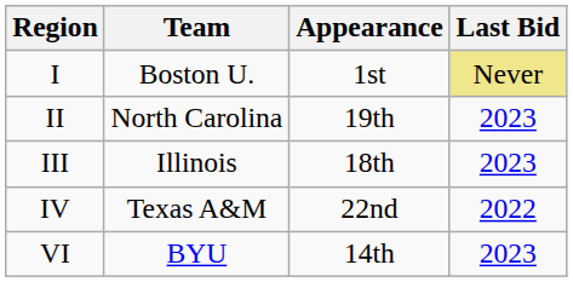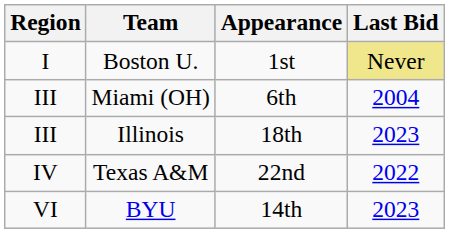- row: II | North Carolina | 19th | 2023
+ row: III | Miami (OH) | 6th | 2004
